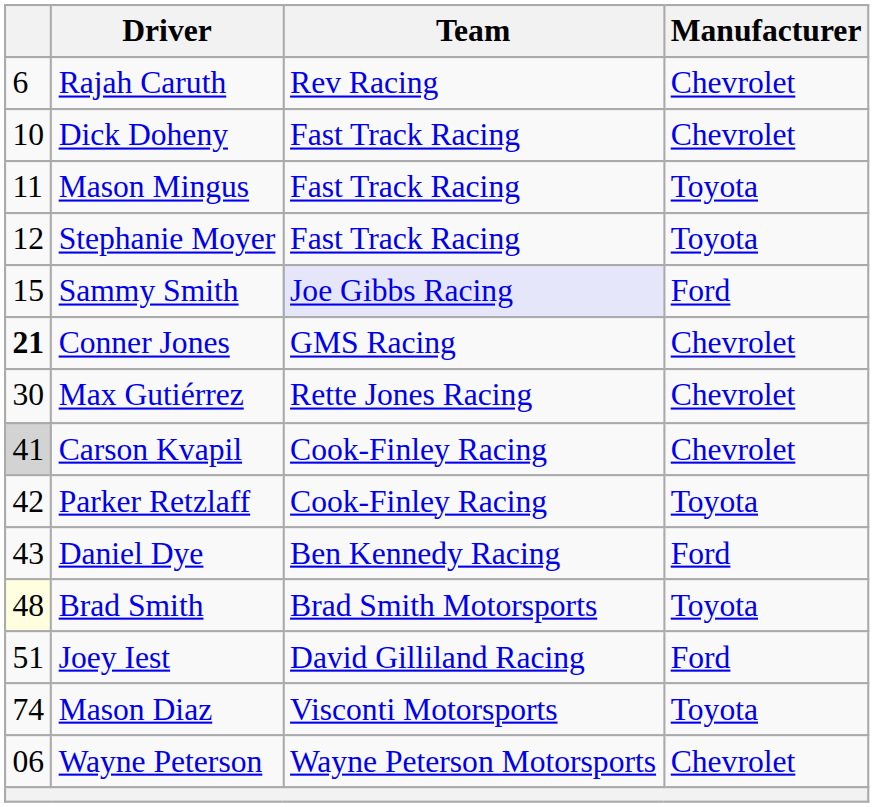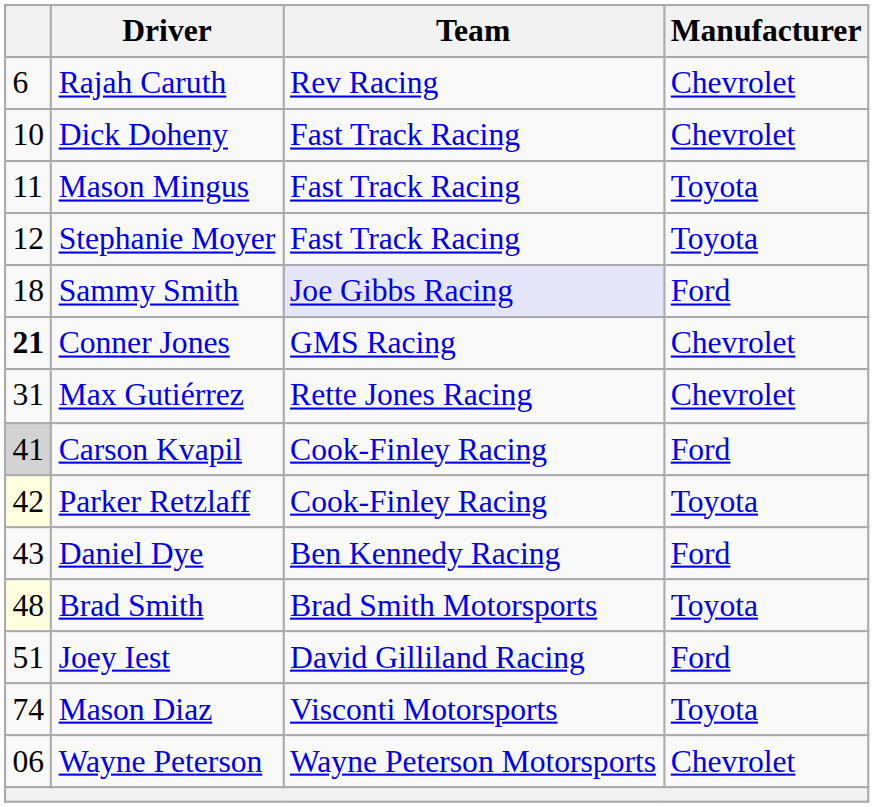Sammy Smith | column 1: 15 -> 18
Max Gutiérrez | column 1: 30 -> 31
Carson Kvapil | Manufacturer: Chevrolet -> Ford
Parker Retzlaff | column 1: no background -> lightyellow background
